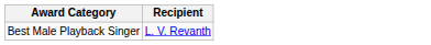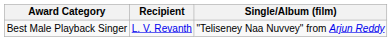+ column: Single/Album (film) | "Teliseney Naa Nuvvey" from Arjun Reddy
